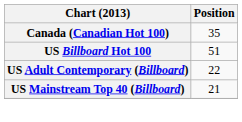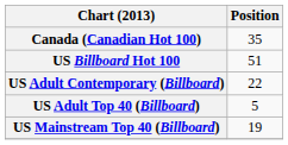+ row: US Adult Top 40 (Billboard) | 5
US Mainstream Top 40 (Billboard) | Position: 21 -> 19
